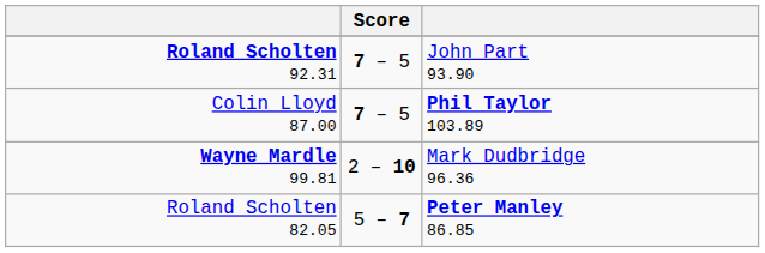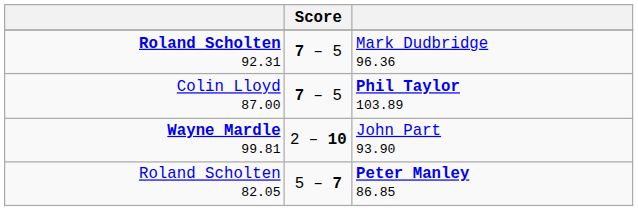Roland Scholten 92.31 | column 3: John Part 93.90 -> Mark Dudbridge 96.36
Wayne Mardle 99.81 | column 3: Mark Dudbridge 96.36 -> John Part 93.90
